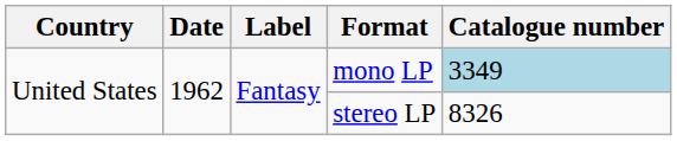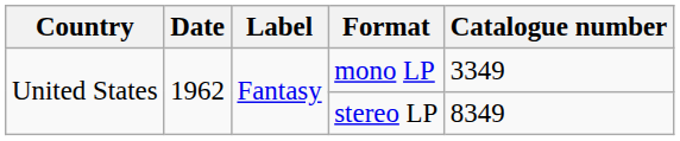mono LP | Catalogue number: lightblue background -> no background
stereo LP | Catalogue number: 8326 -> 8349
